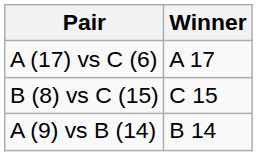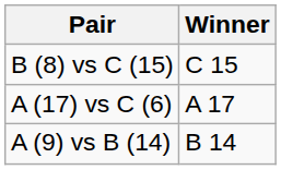rows swapped: A (17) vs C (6) <-> B (8) vs C (15)
